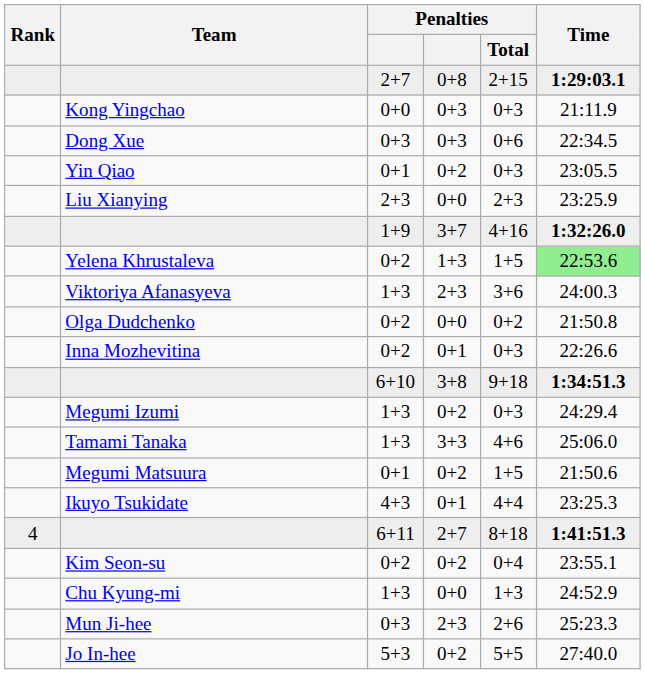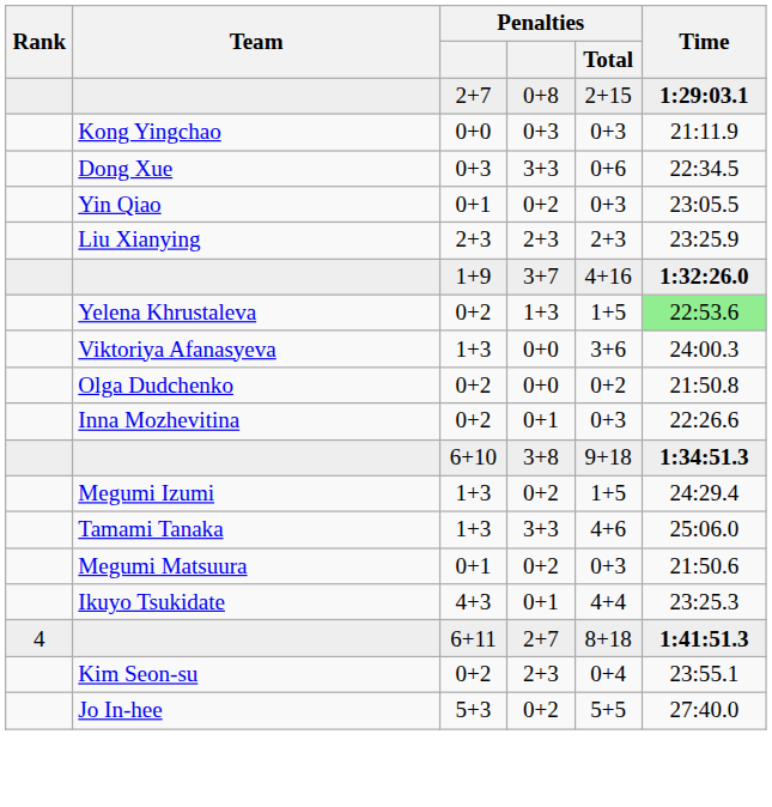Dong Xue | column 4: 0+3 -> 3+3
Liu Xianying | column 4: 0+0 -> 2+3
Viktoriya Afanasyeva | column 4: 2+3 -> 0+0
Megumi Izumi | Penalties / Total: 0+3 -> 1+5
Megumi Matsuura | Penalties / Total: 1+5 -> 0+3
Kim Seon-su | column 4: 0+2 -> 2+3
- row: Chu Kyung-mi | 1+3 | 0+0 | 1+3 | 24:52.9
- row: Mun Ji-hee | 0+3 | 2+3 | 2+6 | 25:23.3
